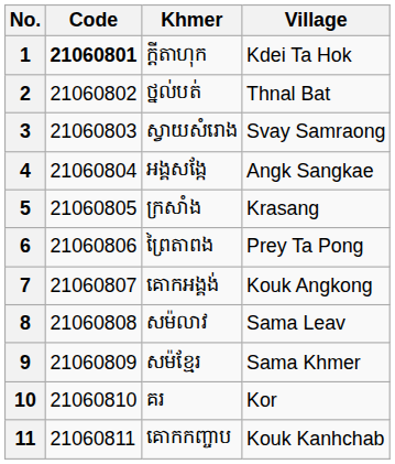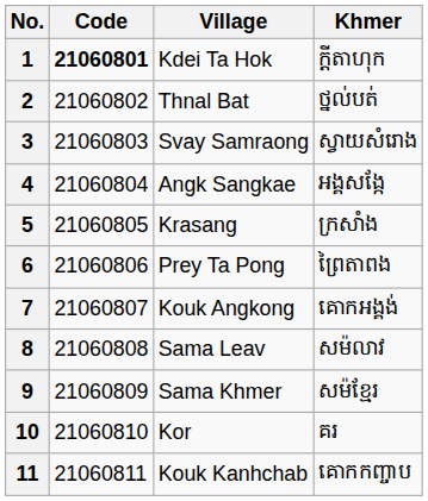columns swapped: Village <-> Khmer
